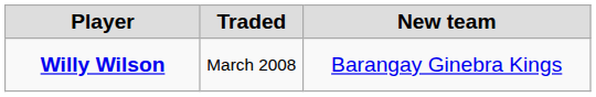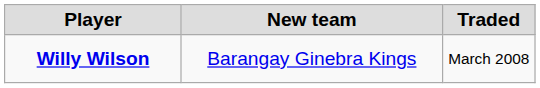columns swapped: Traded <-> New team
